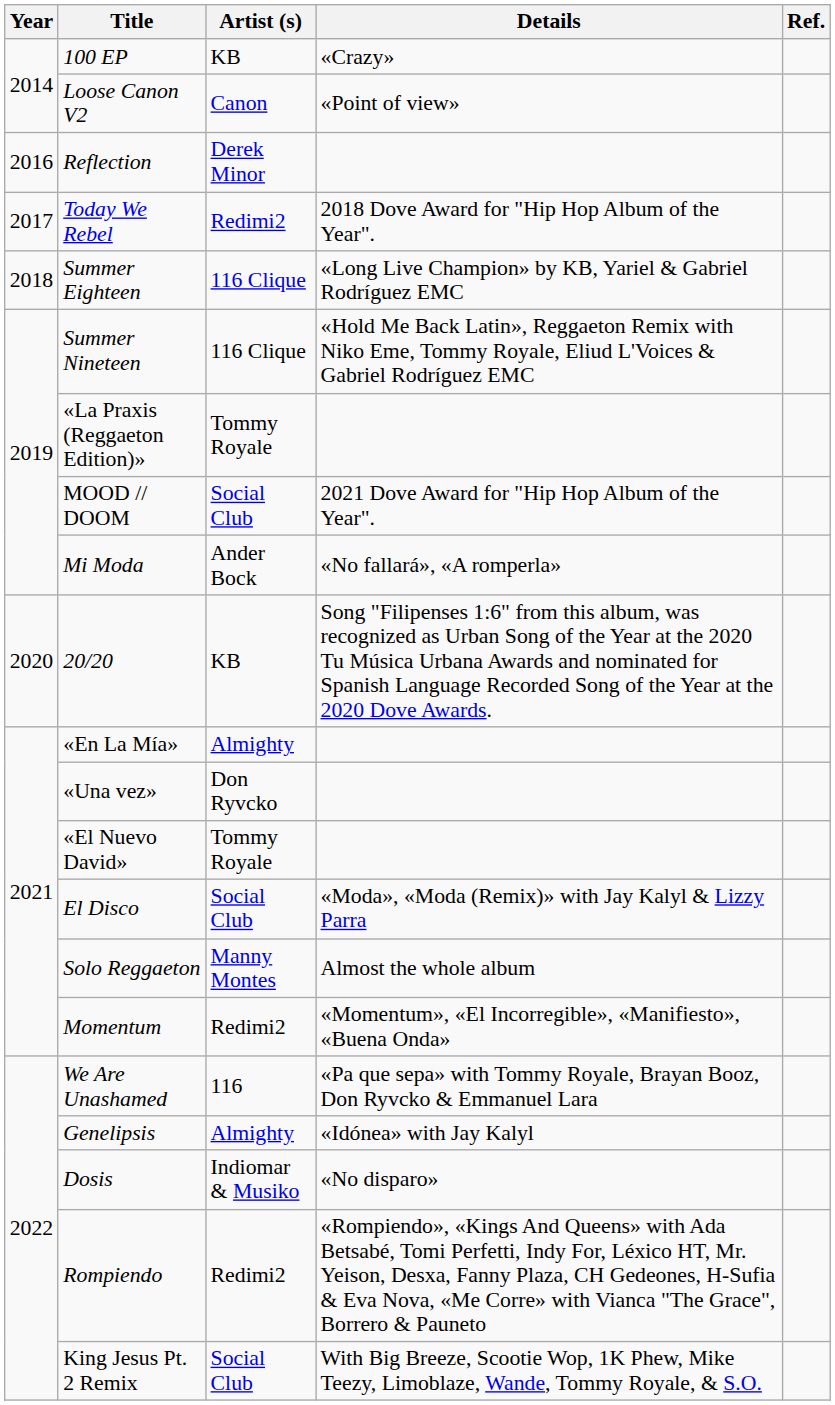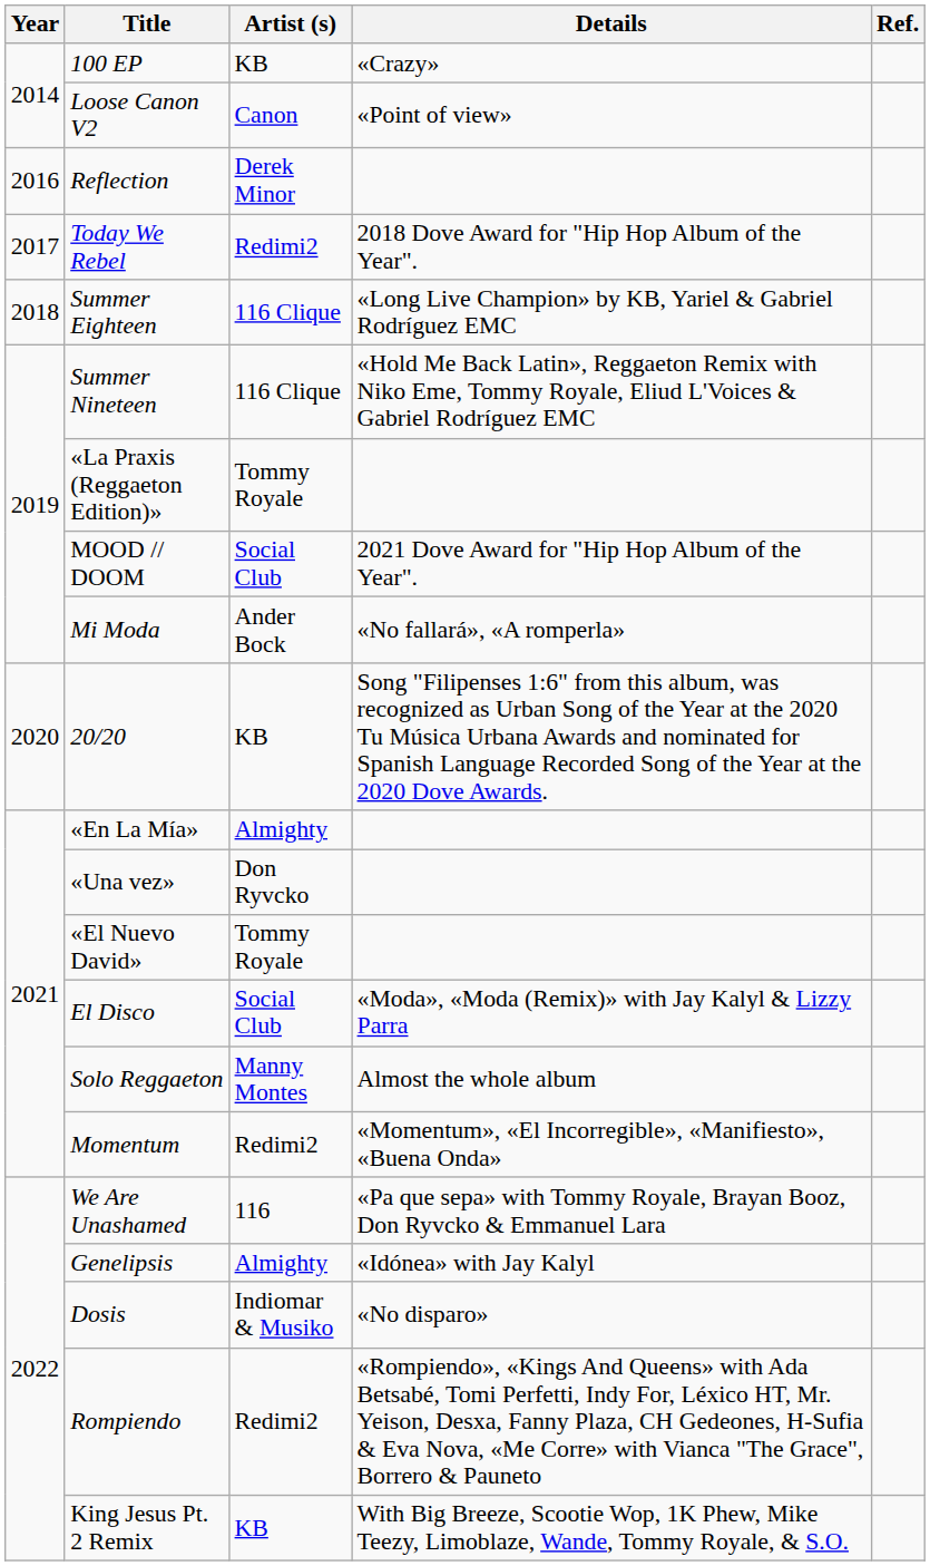King Jesus Pt. 2 Remix | Artist (s): Social Club -> KB
